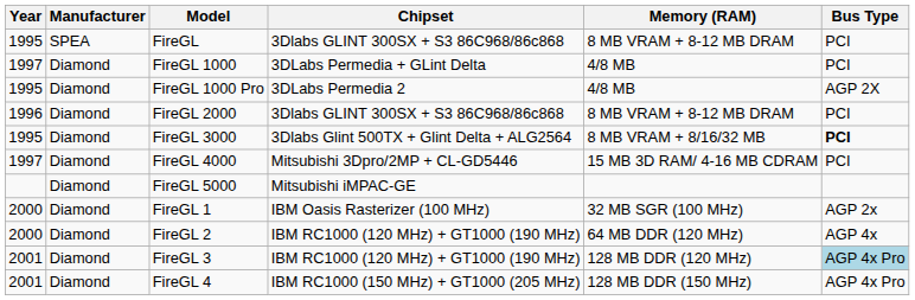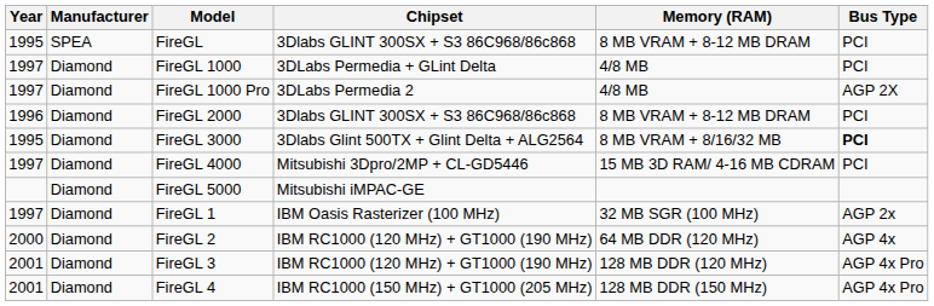FireGL 1000 Pro | Year: 1995 -> 1997
FireGL 1 | Year: 2000 -> 1997
FireGL 3 | Bus Type: lightblue background -> no background
